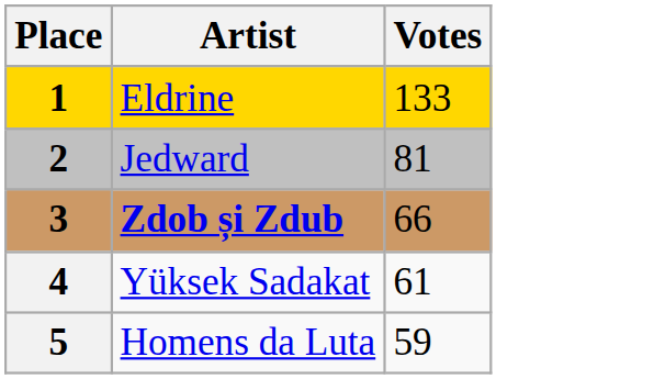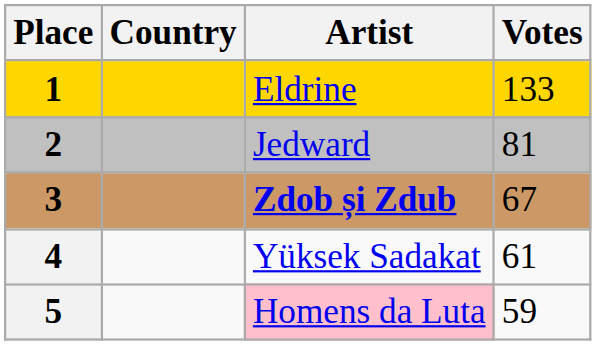+ column: Country
3 | Votes: 66 -> 67
5 | Artist: no background -> pink background
